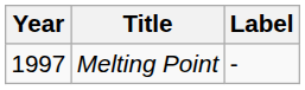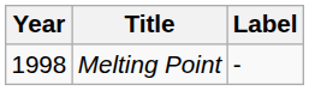Melting Point | Year: 1997 -> 1998
